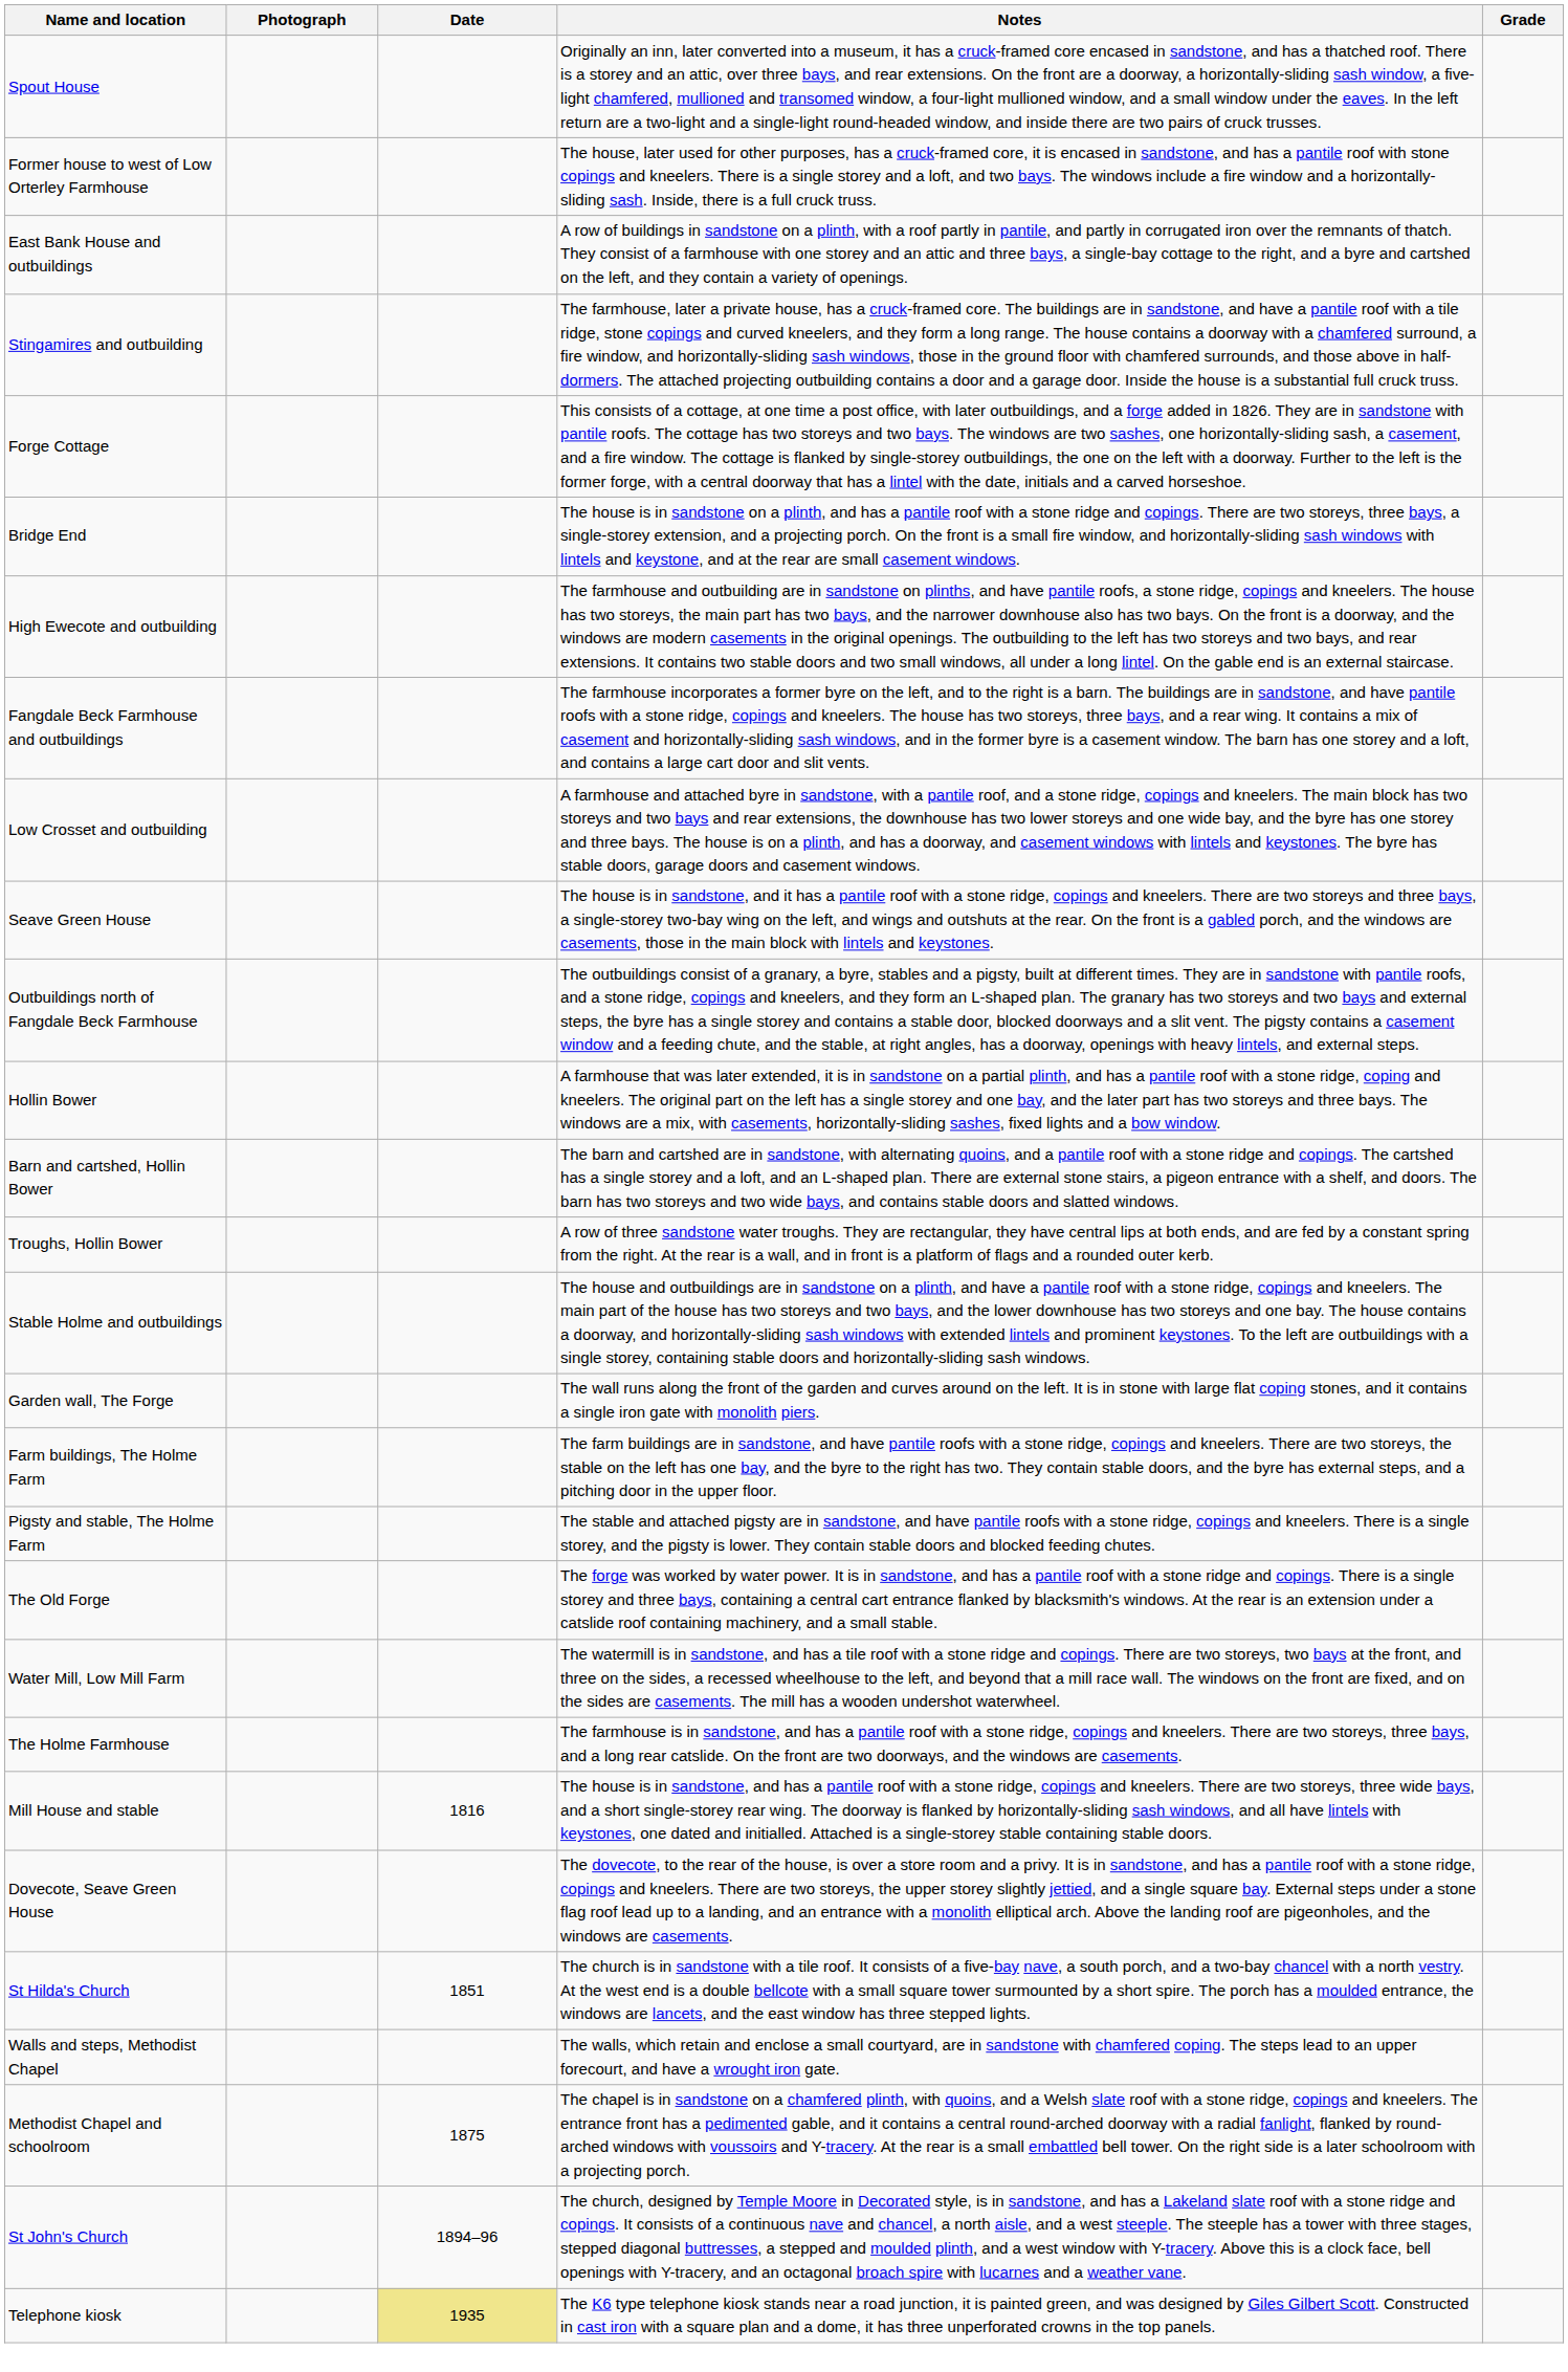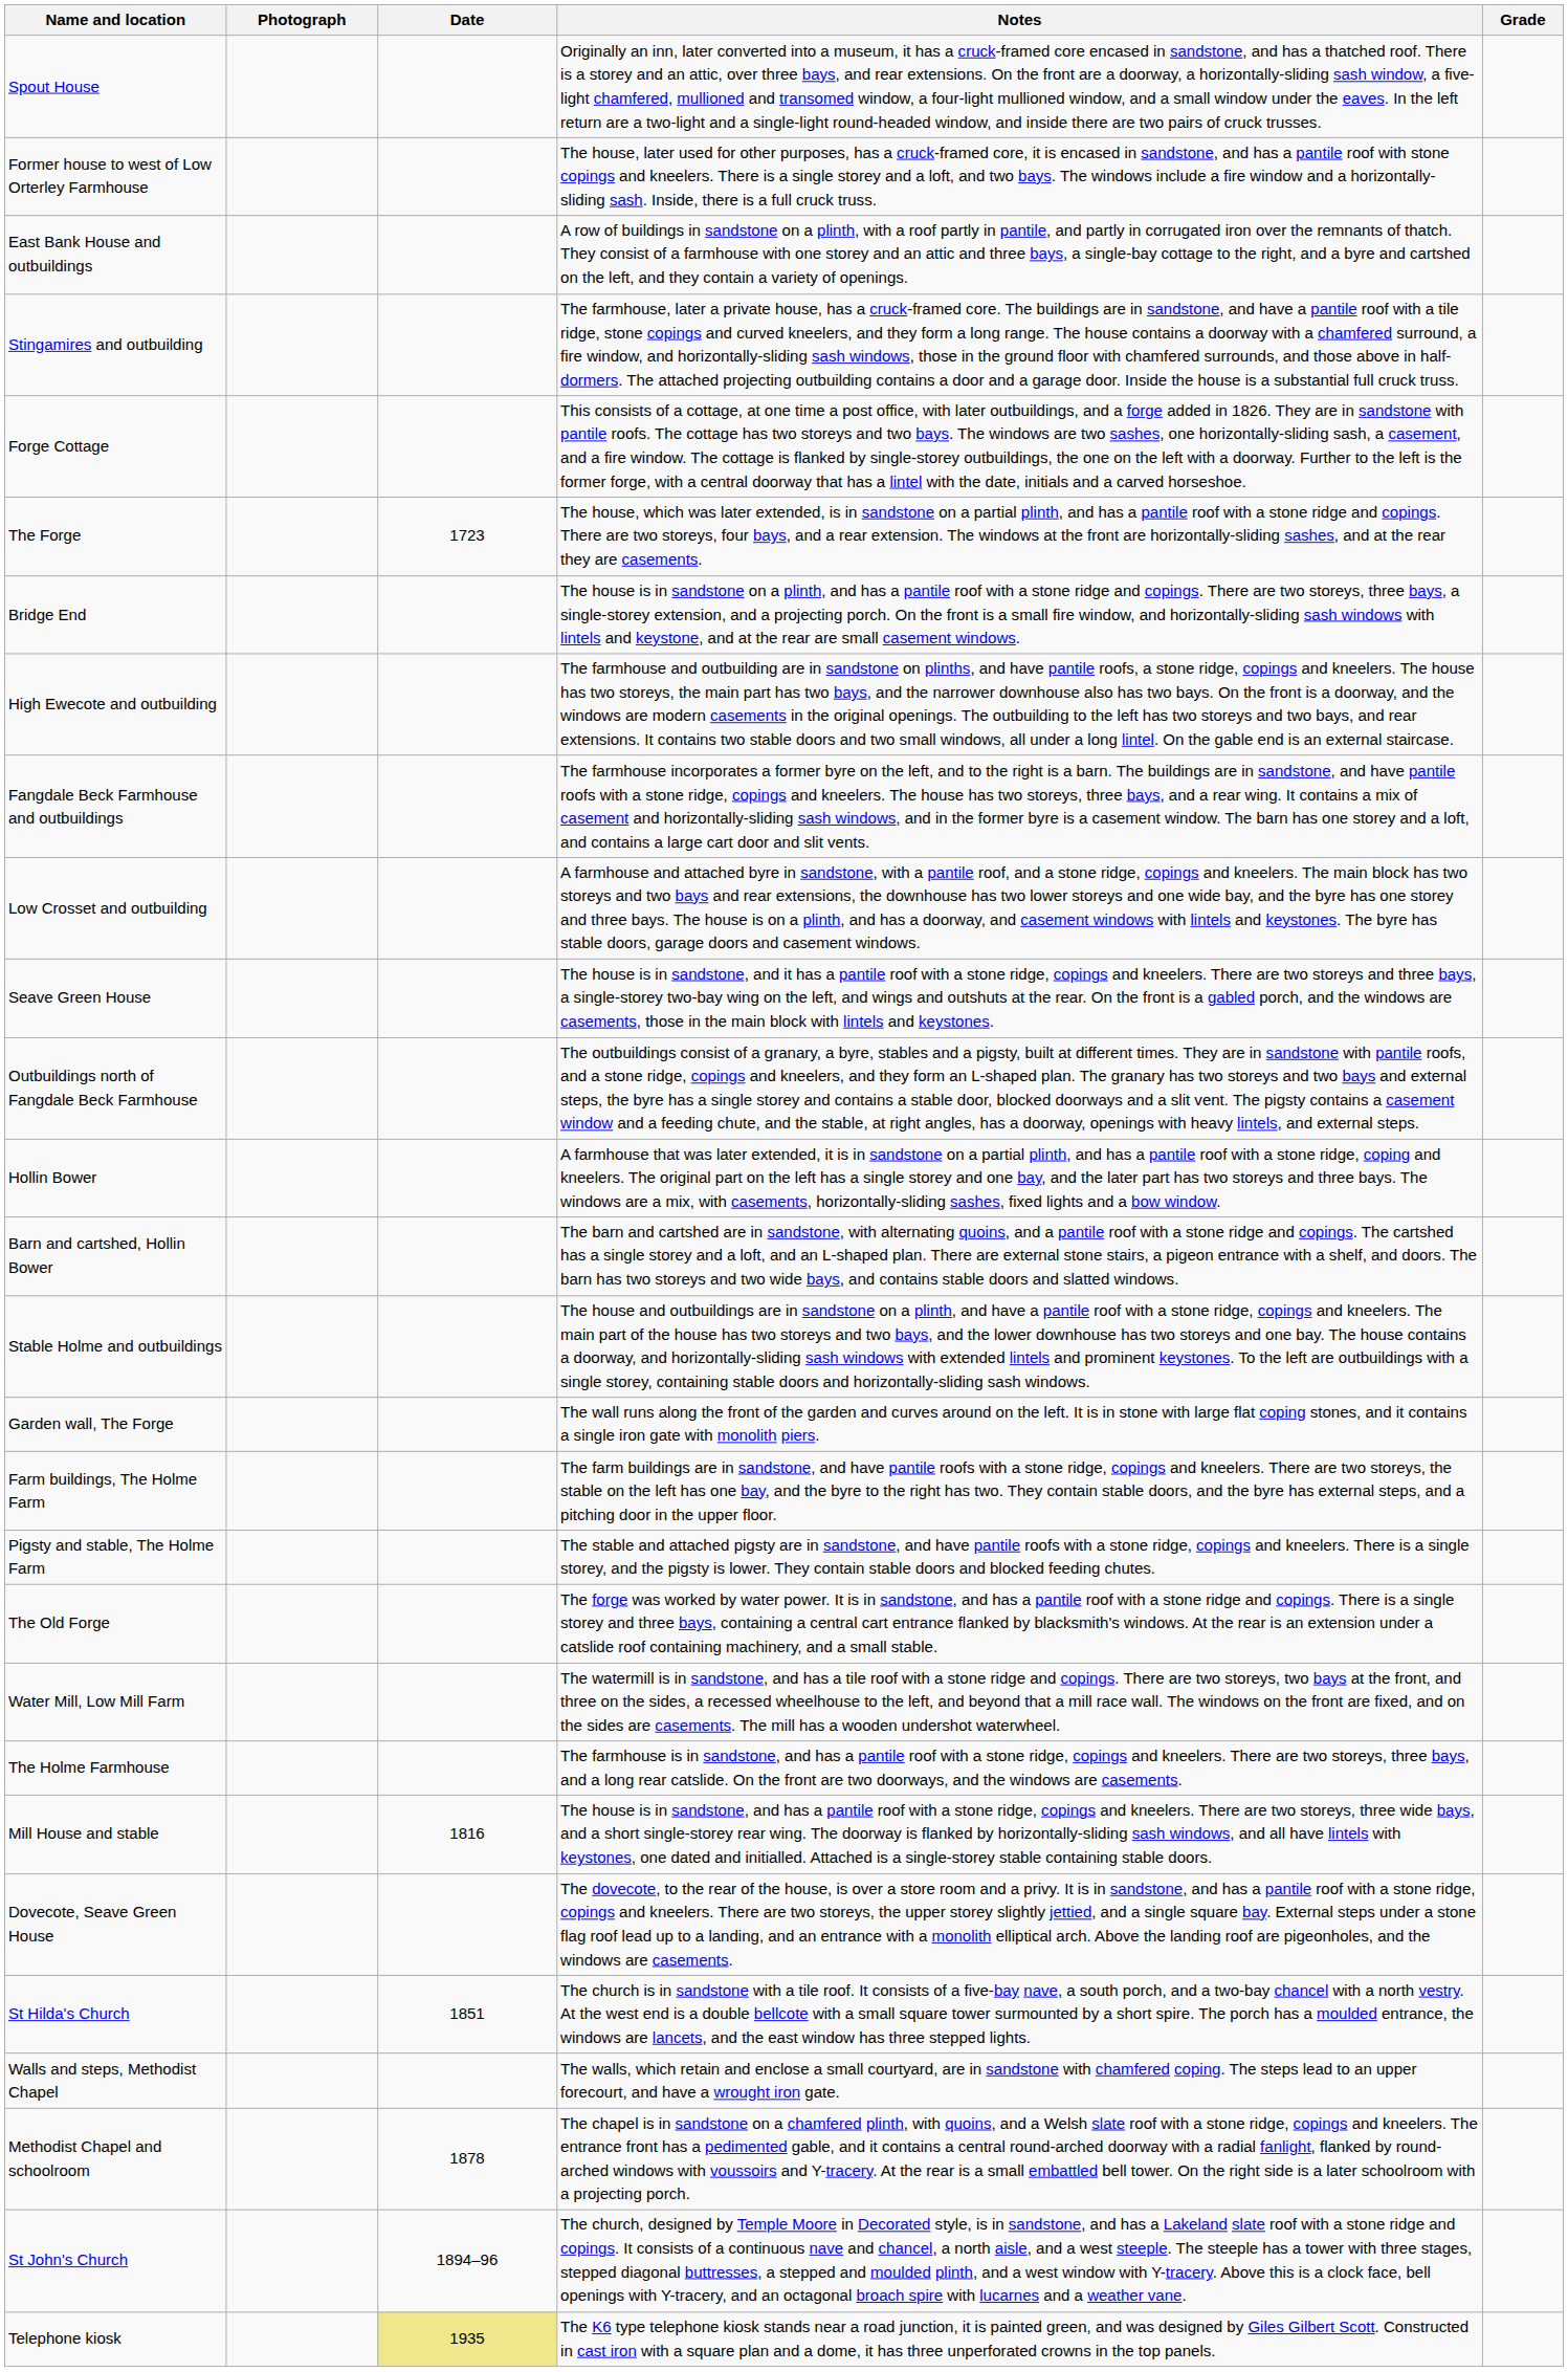+ row: The Forge | 1723 | The house, which was later extended, is in sandstone on a partial plinth, and has a pantile roof with a stone ridge and copings. There are two storeys, four bays, and a rear extension. The windows at the front are horizontally-sliding sashes, and at the rear they are casements.
- row: Troughs, Hollin Bower | A row of three sandstone water troughs. They are rectangular, they have central lips at both ends, and are fed by a constant spring from the right. At the rear is a wall, and in front is a platform of flags and a rounded outer kerb.
Methodist Chapel and schoolroom | Date: 1875 -> 1878
